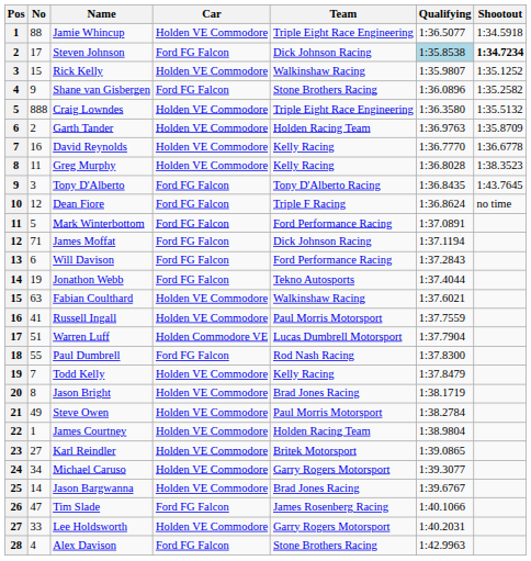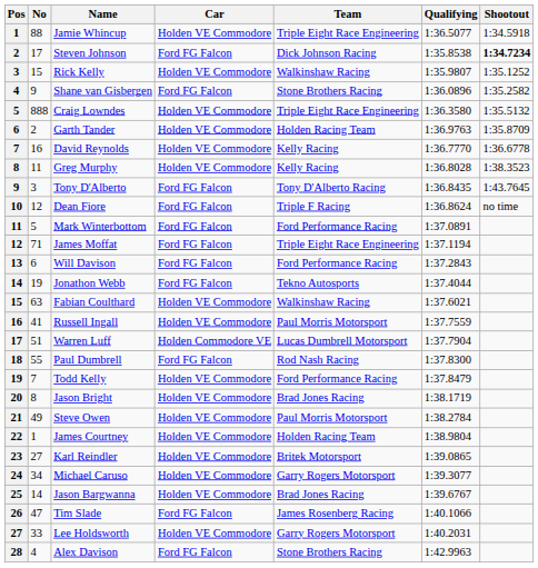Steven Johnson | Qualifying: lightblue background -> no background
James Moffat | Team: Dick Johnson Racing -> Triple Eight Race Engineering
Todd Kelly | Team: Kelly Racing -> Ford Performance Racing
